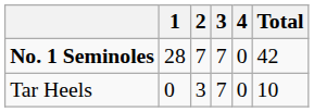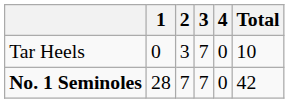rows swapped: No. 1 Seminoles <-> Tar Heels
